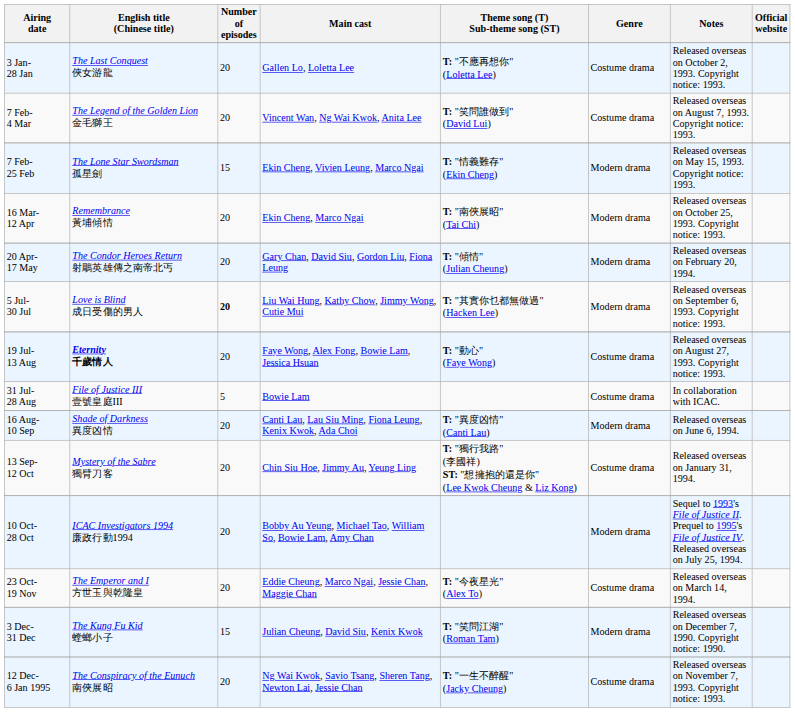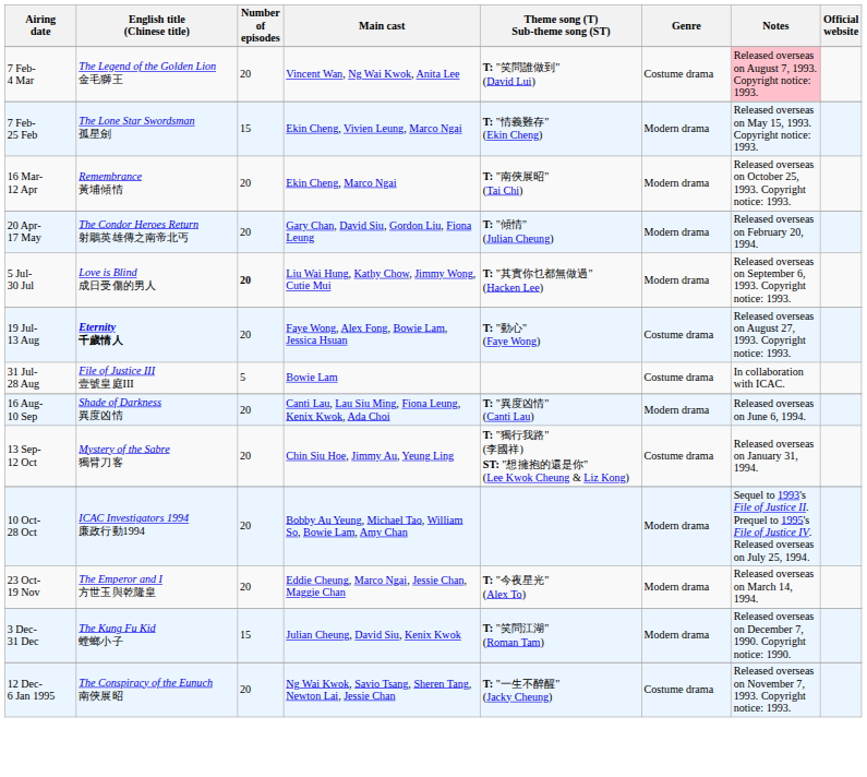- row: 3 Jan- 28 Jan | The Last Conquest 俠女游龍 | 20 | Gallen Lo, Loletta Lee | T: "不應再想你" (Loletta Lee) | Costume drama | Released overseas on October 2, 1993. Copyright notice: 1993.
7 Feb- 4 Mar | Notes: no background -> pink background
23 Oct- 19 Nov | Genre: Costume drama -> Modern drama
